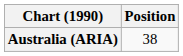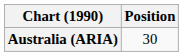Australia (ARIA) | Position: 38 -> 30
